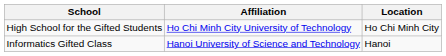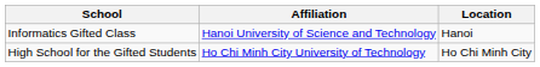rows swapped: Informatics Gifted Class <-> High School for the Gifted Students
